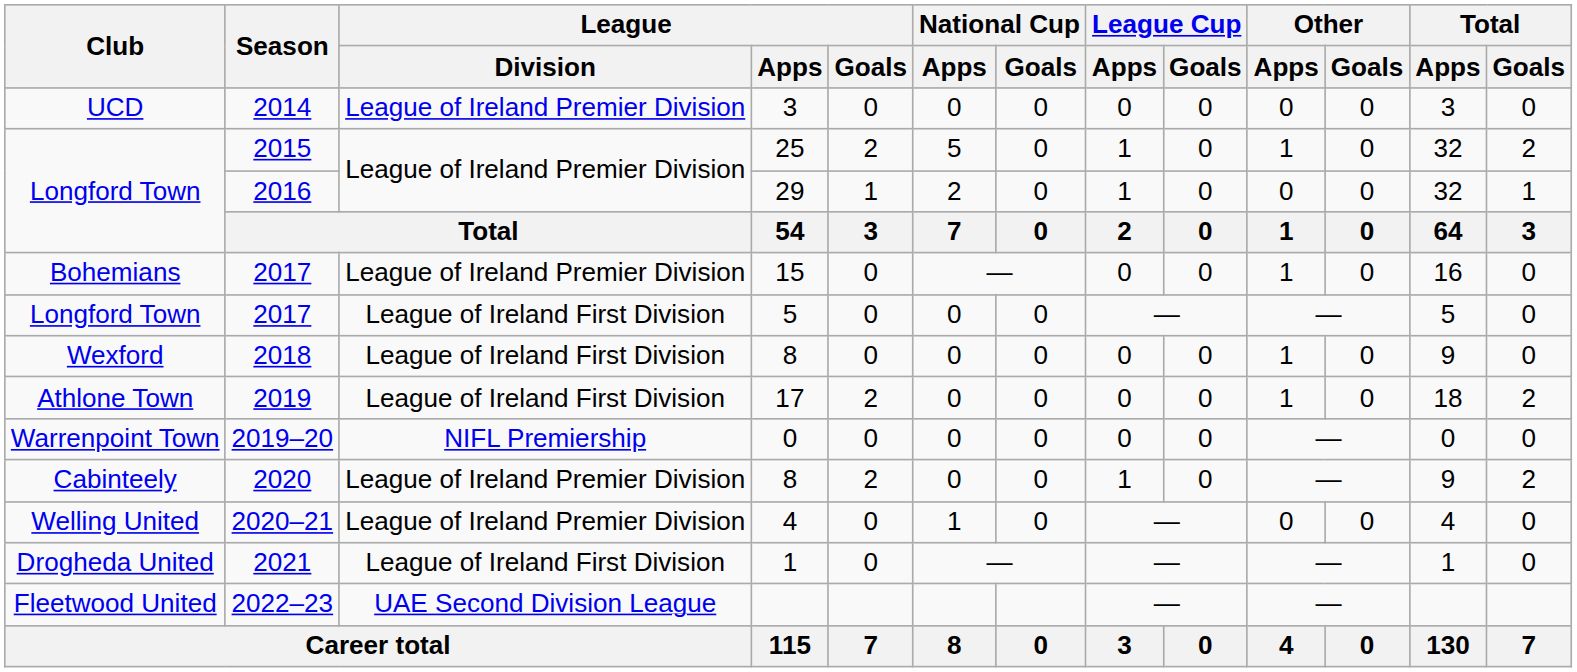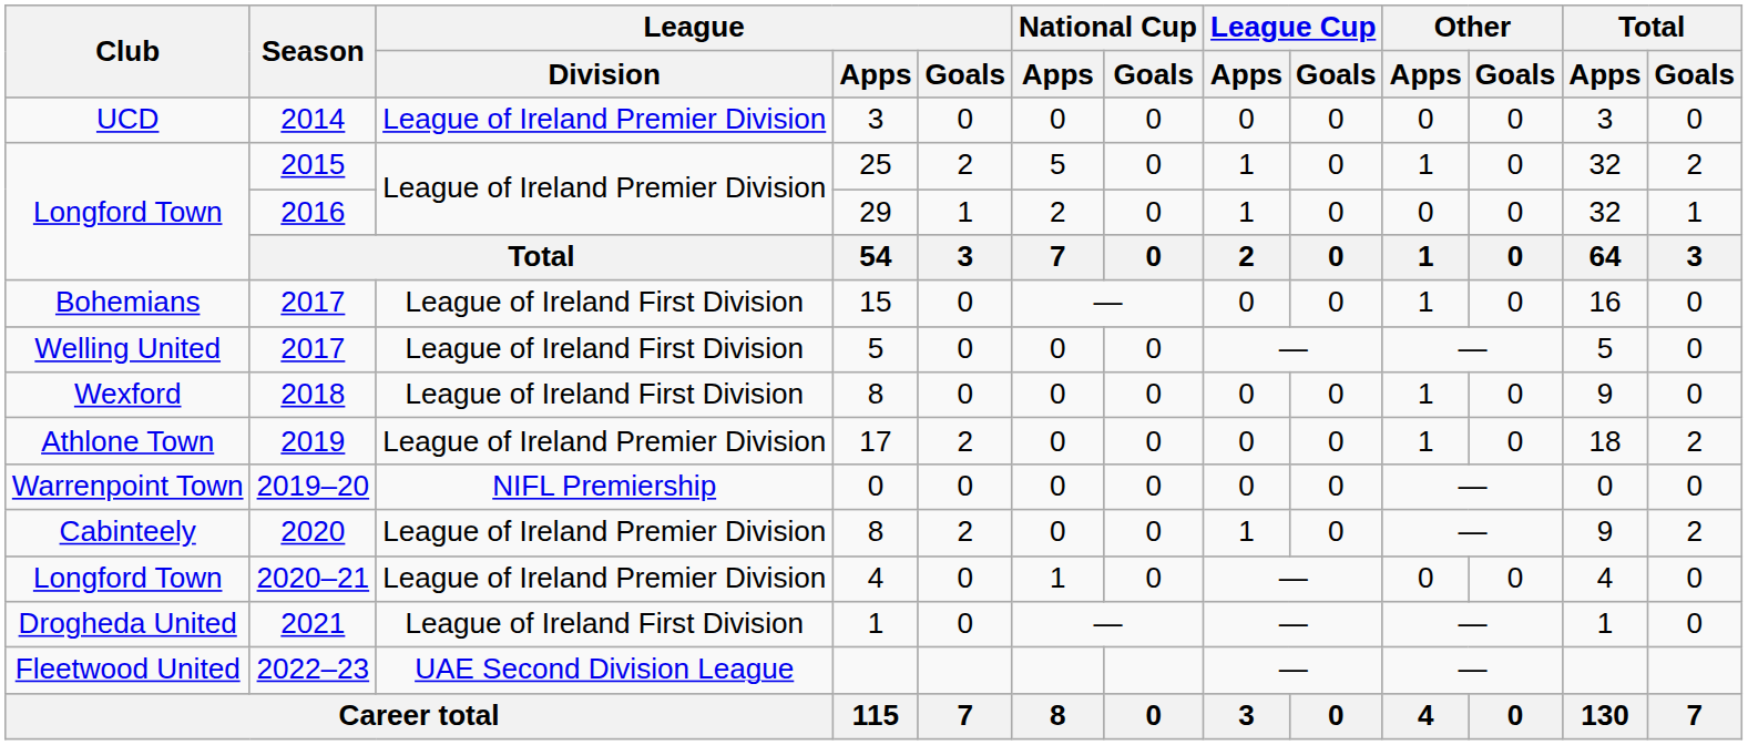2017 / 15 | League / Division: League of Ireland Premier Division -> League of Ireland First Division
2017 / 5 | Club: Longford Town -> Welling United
2019 | League / Division: League of Ireland First Division -> League of Ireland Premier Division
2020–21 | Club: Welling United -> Longford Town
